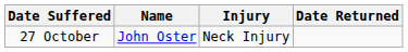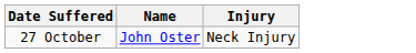- column: Date Returned
